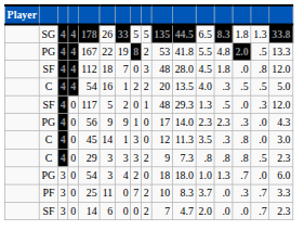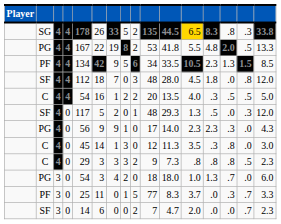SG | column 9: 5 -> 2
SG | column 12: no background -> gold background
SG | column 14: 1.8 -> .8
SG | column 15: 1.3 -> .3
+ row: PF | 4 | 4 | 134 | 42 | 9 | 5 | 6 | 34 | 33.5 | 10.5 | 2.3 | 1.3 | 1.5 | 8.5
PF / 0 | column 8: 7 -> 1
PF / 0 | column 9: 2 -> 5
PF / 0 | column 10: 10 -> 77
